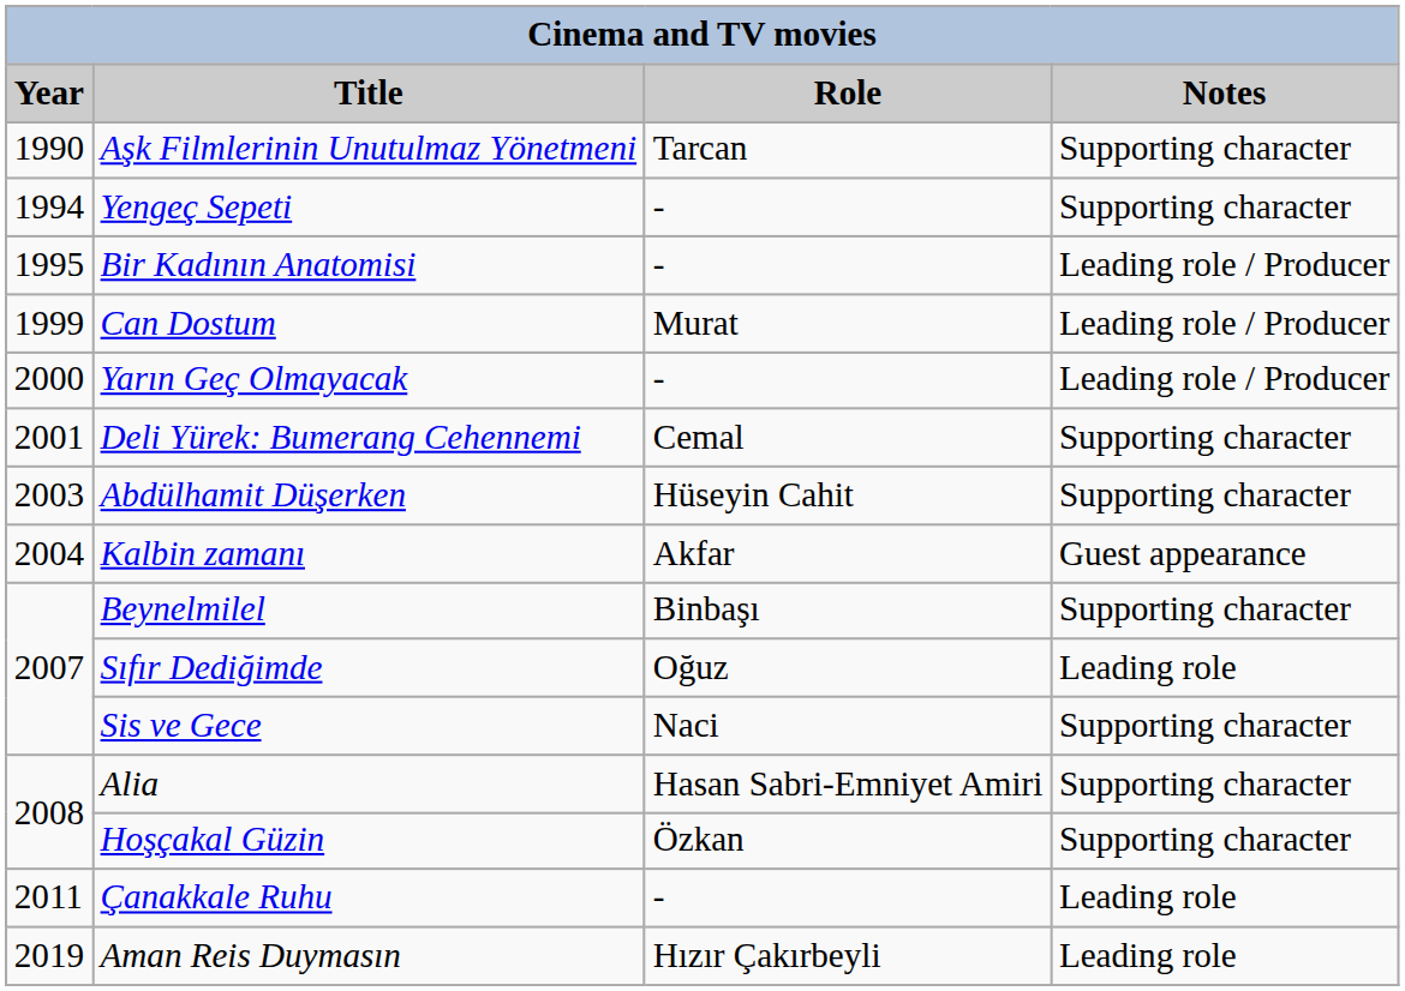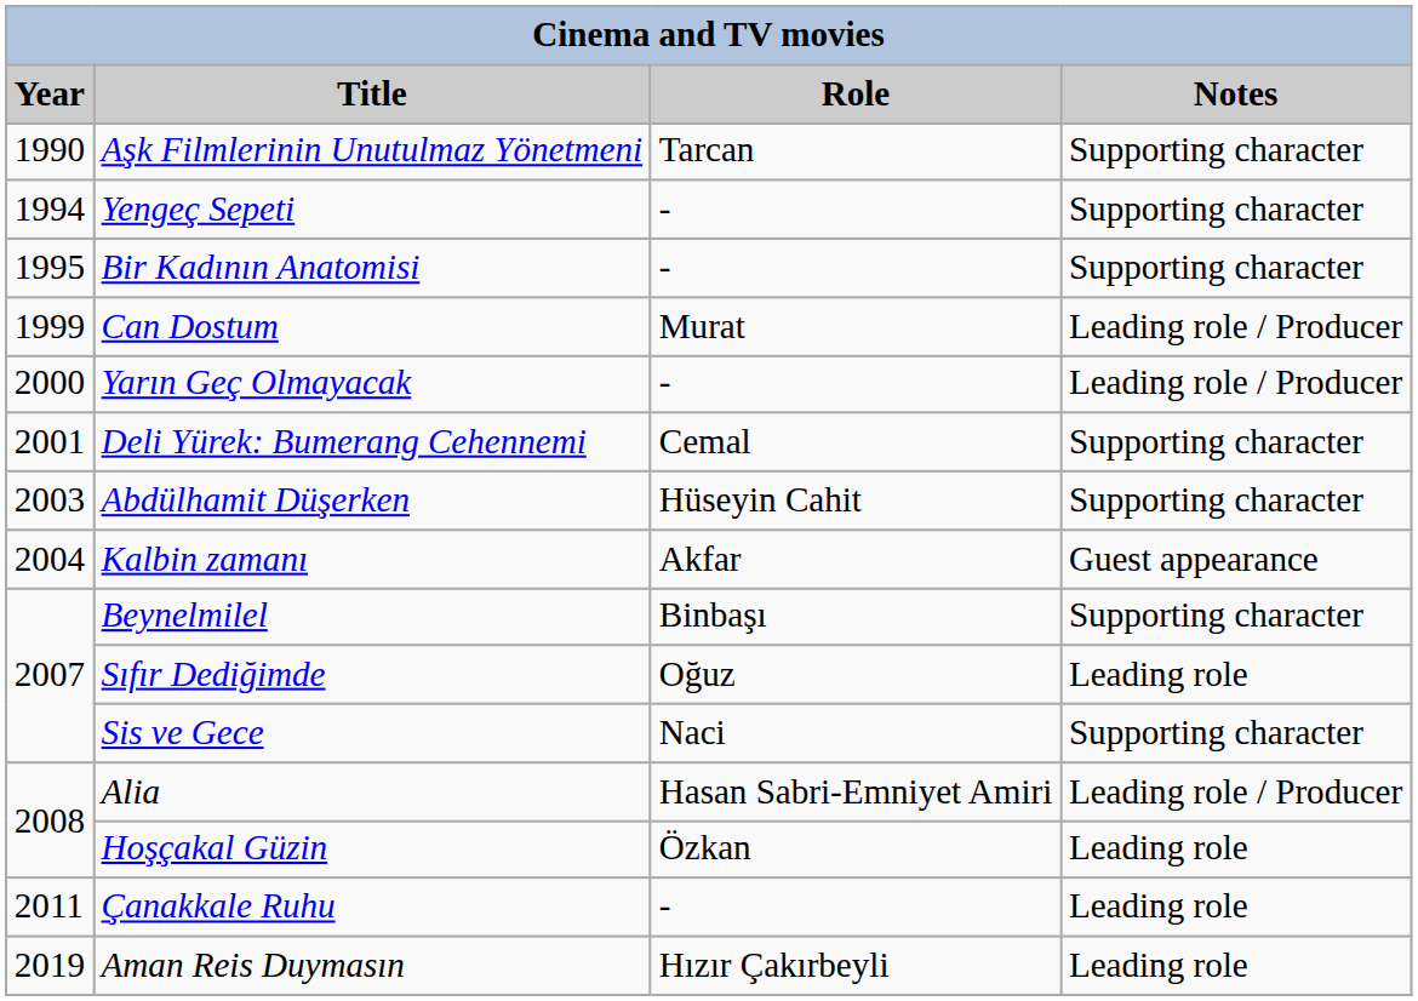Bir Kadının Anatomisi | Notes: Leading role / Producer -> Supporting character
Alia | Notes: Supporting character -> Leading role / Producer
Hoşçakal Güzin | Notes: Supporting character -> Leading role
